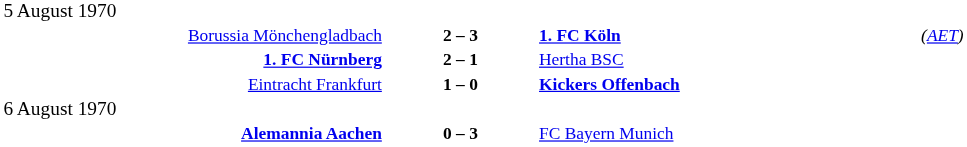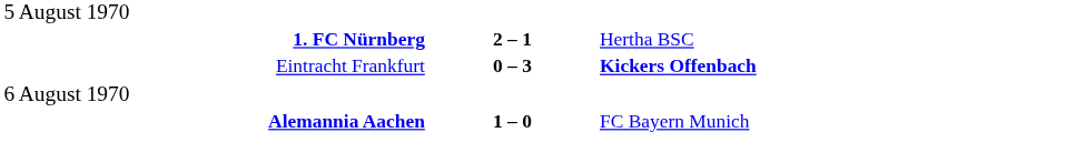- row: Borussia Mönchengladbach | 2 – 3 | 1. FC Köln | (AET)
Eintracht Frankfurt | column 2: 1 – 0 -> 0 – 3
Alemannia Aachen | column 2: 0 – 3 -> 1 – 0
